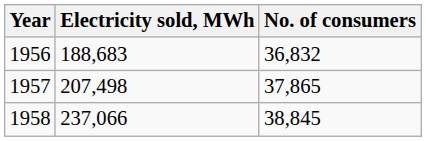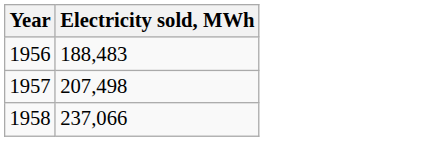- column: No. of consumers | 36,832 | 37,865 | 38,845
1956 | Electricity sold, MWh: 188,683 -> 188,483
